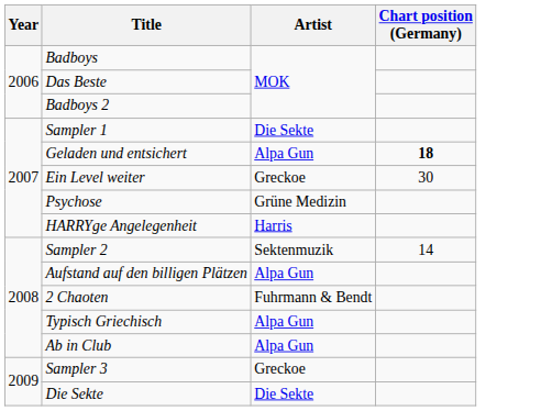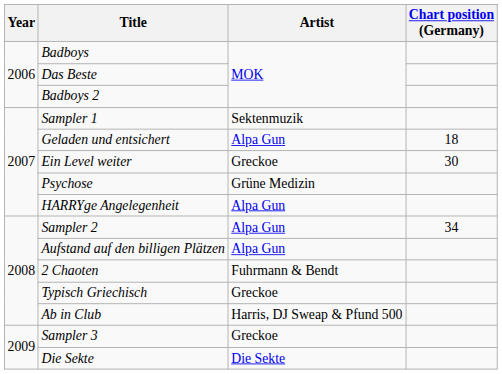Sampler 1 | Artist: Die Sekte -> Sektenmuzik
Geladen und entsichert | Chart position (Germany): bold -> normal
HARRYge Angelegenheit | Artist: Harris -> Alpa Gun
Sampler 2 | Artist: Sektenmuzik -> Alpa Gun
Sampler 2 | Chart position (Germany): 14 -> 34
Typisch Griechisch | Artist: Alpa Gun -> Greckoe
Ab in Club | Artist: Alpa Gun -> Harris, DJ Sweap & Pfund 500
